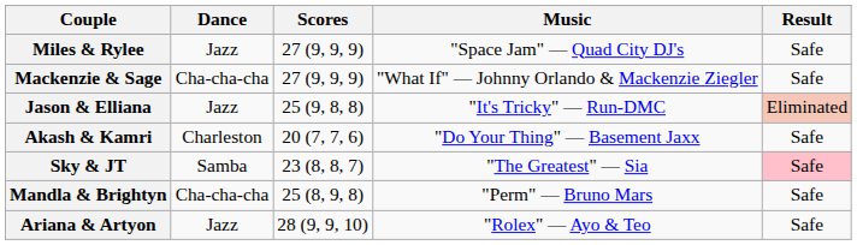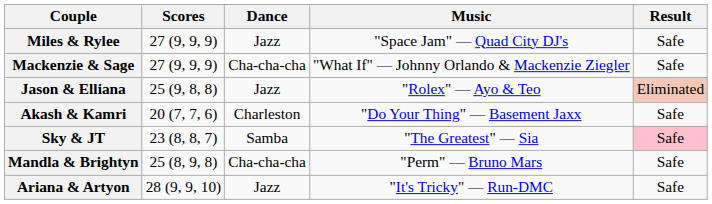columns swapped: Scores <-> Dance
Jason & Elliana | Music: "It's Tricky" — Run-DMC -> "Rolex" — Ayo & Teo
Ariana & Artyon | Music: "Rolex" — Ayo & Teo -> "It's Tricky" — Run-DMC
